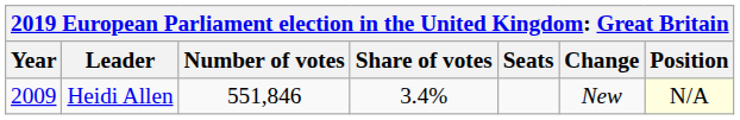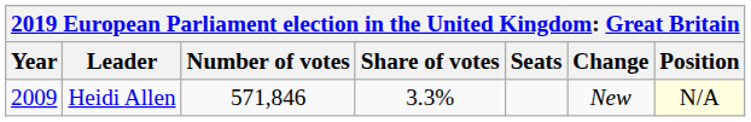Heidi Allen | Number of votes: 551,846 -> 571,846
Heidi Allen | Share of votes: 3.4% -> 3.3%
